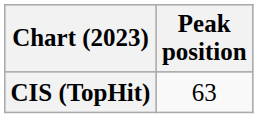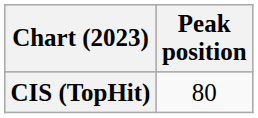CIS (TopHit) | Peak position: 63 -> 80
